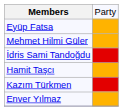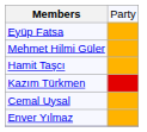- row: İdris Sami Tandoğdu
+ row: Cemal Uysal
